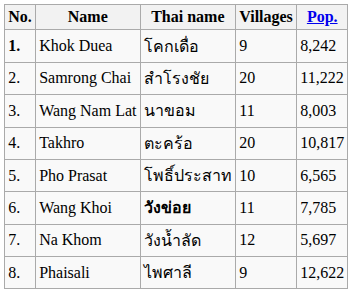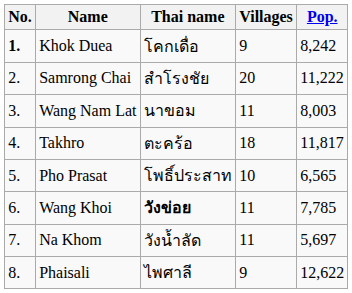Takhro | Villages: 20 -> 18
Takhro | Pop.: 10,817 -> 11,817
Na Khom | Villages: 12 -> 11
